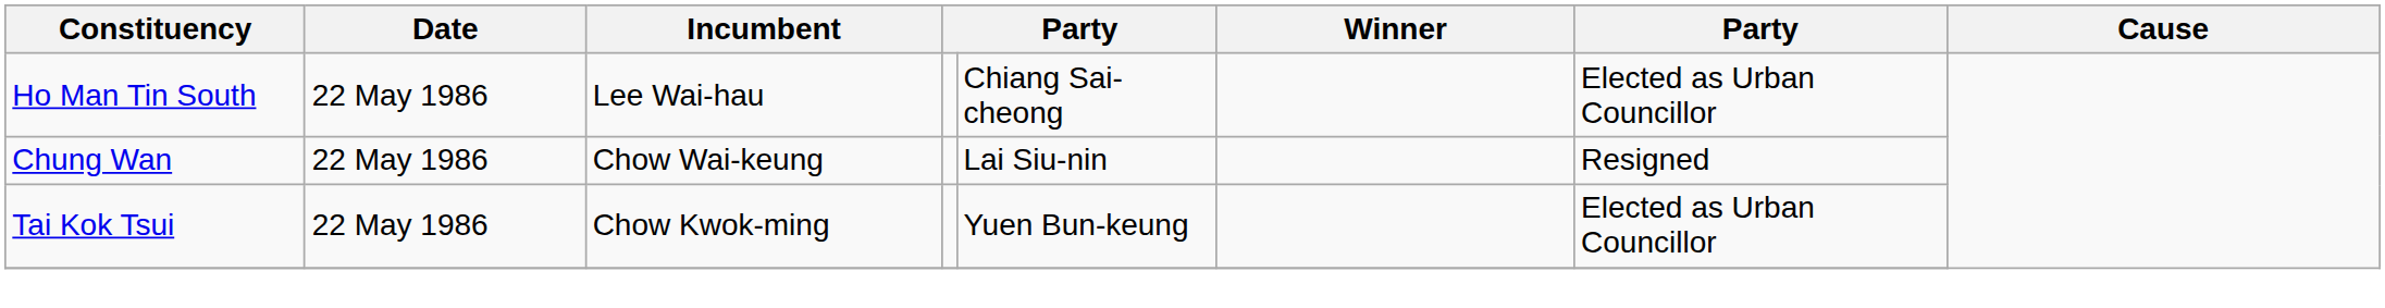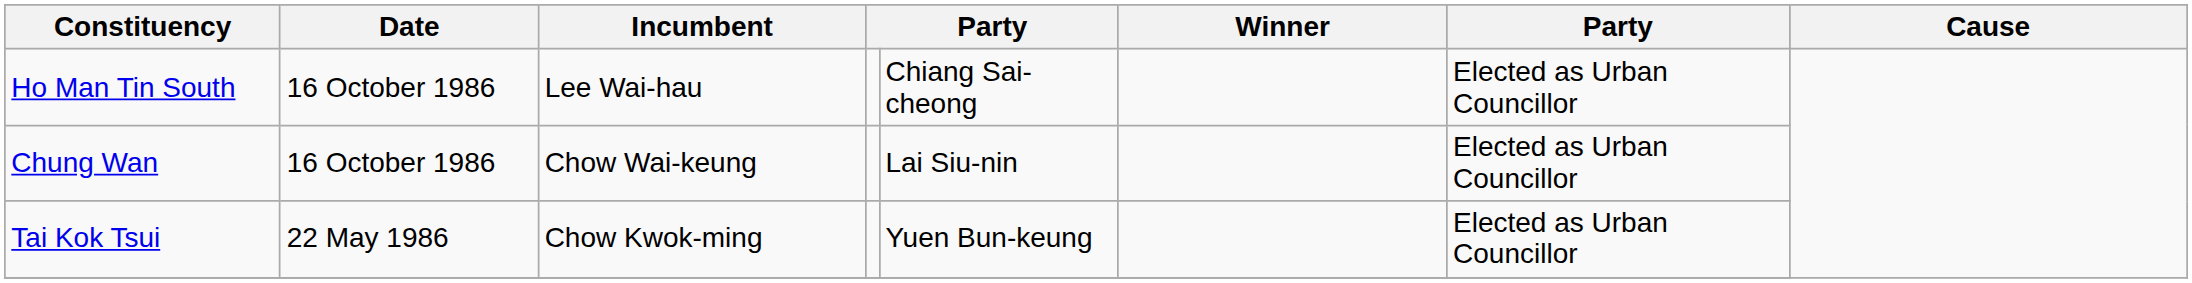Ho Man Tin South | Date: 22 May 1986 -> 16 October 1986
Chung Wan | Date: 22 May 1986 -> 16 October 1986
Chung Wan | column 7: Resigned -> Elected as Urban Councillor
